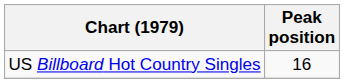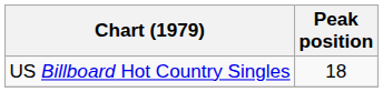US Billboard Hot Country Singles | Peak position: 16 -> 18
